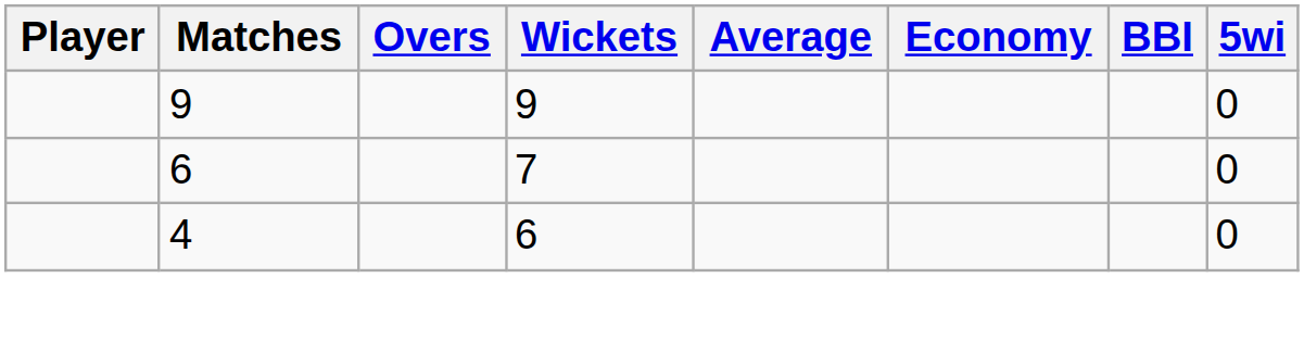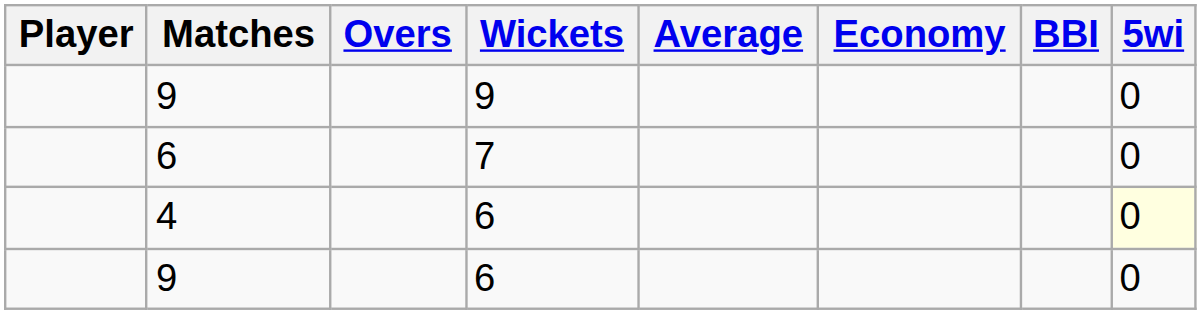4 | 5wi: no background -> lightyellow background
+ row: 9 | 6 | 0
